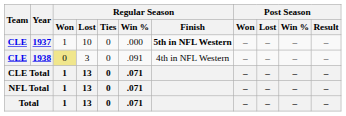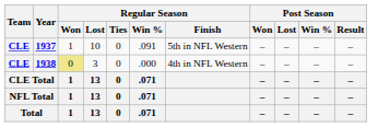1937 | Regular Season / Win %: .000 -> .091
1937 | Regular Season / Finish: bold -> normal
1938 | Regular Season / Win %: .091 -> .000
